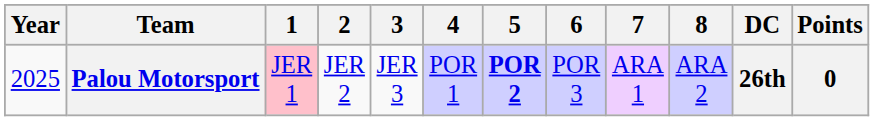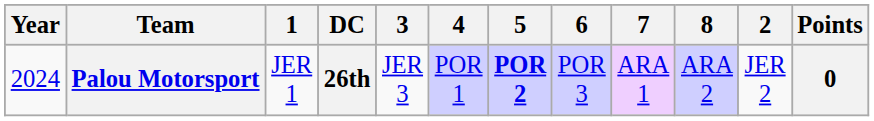columns swapped: 2 <-> DC
Palou Motorsport | Year: 2025 -> 2024
Palou Motorsport | 1: pink background -> no background
